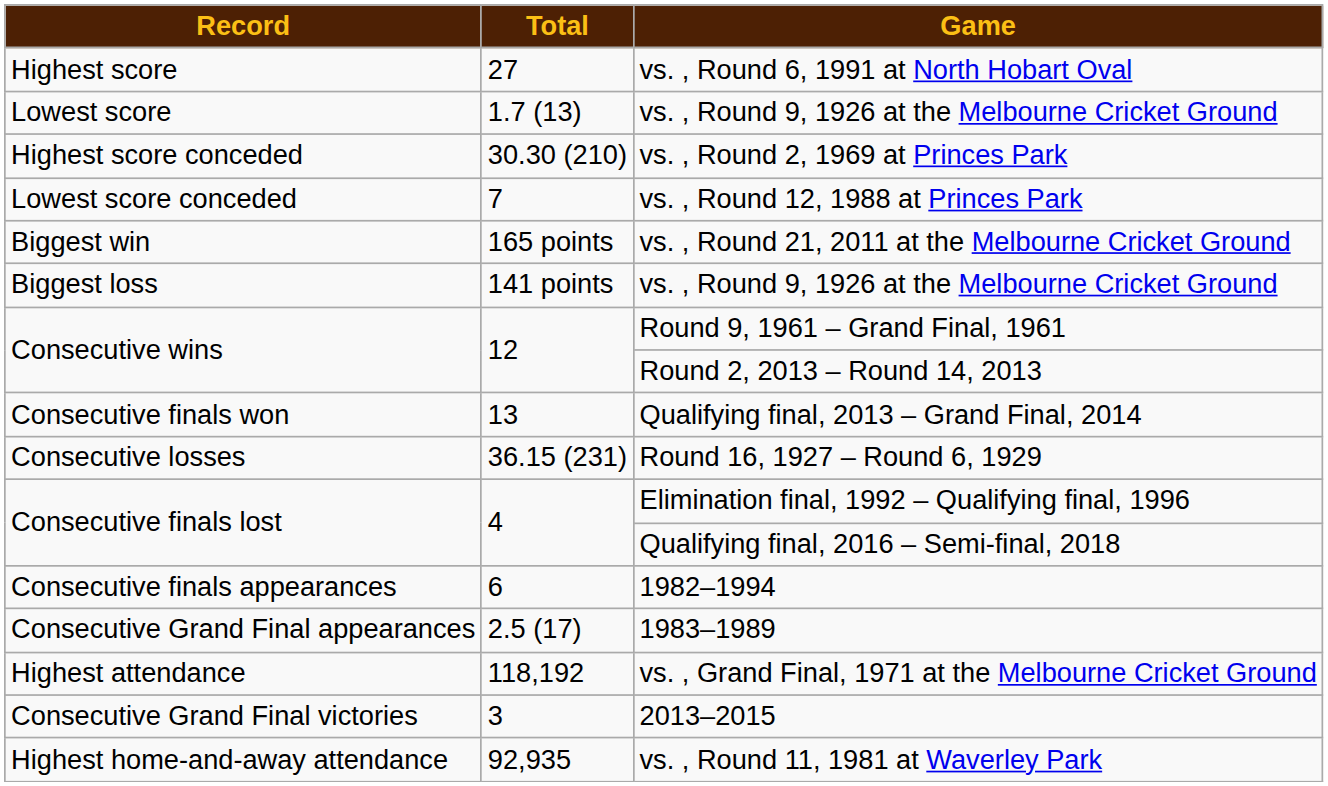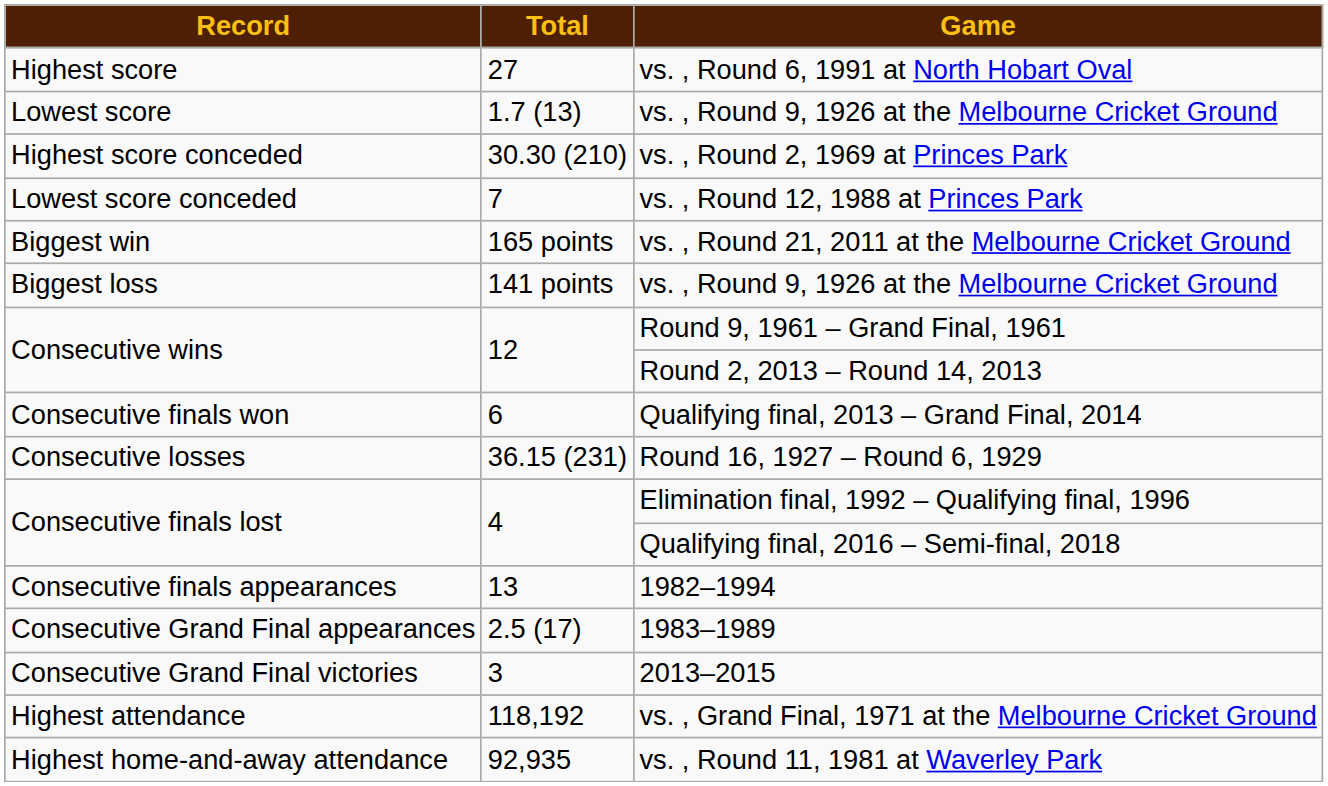Qualifying final, 2013 – Grand Final, 2014 | Total: 13 -> 6
1982–1994 | Total: 6 -> 13
rows swapped: 2013–2015 <-> vs. , Grand Final, 1971 at the Melbourne Cricket Ground
